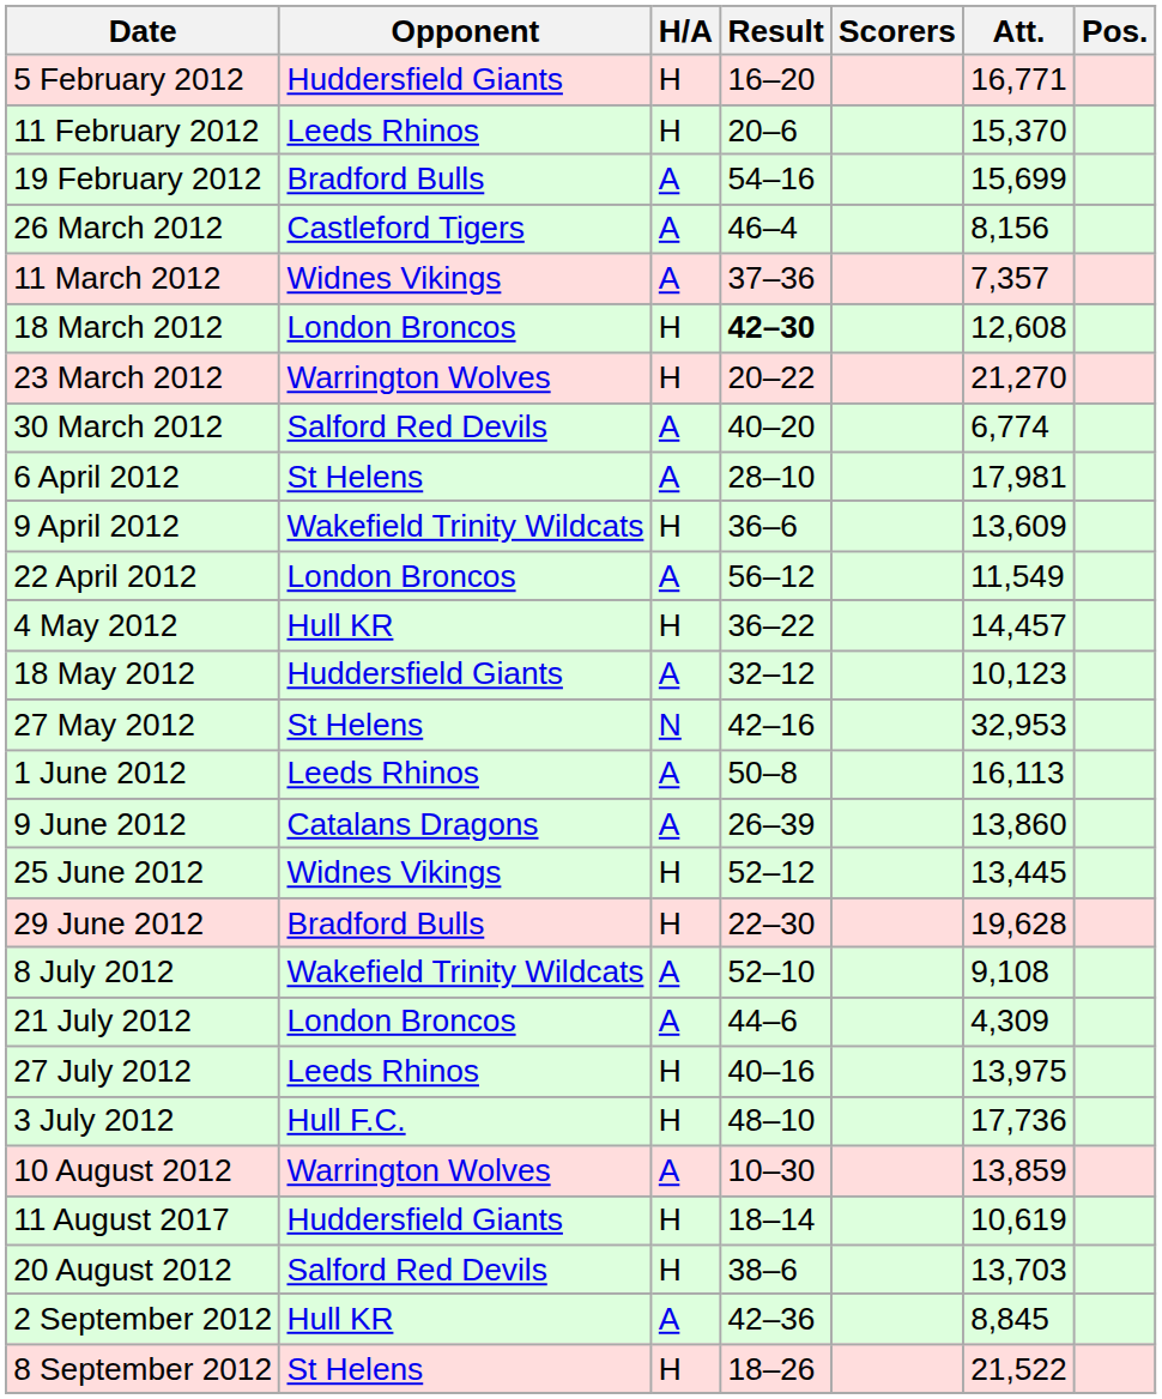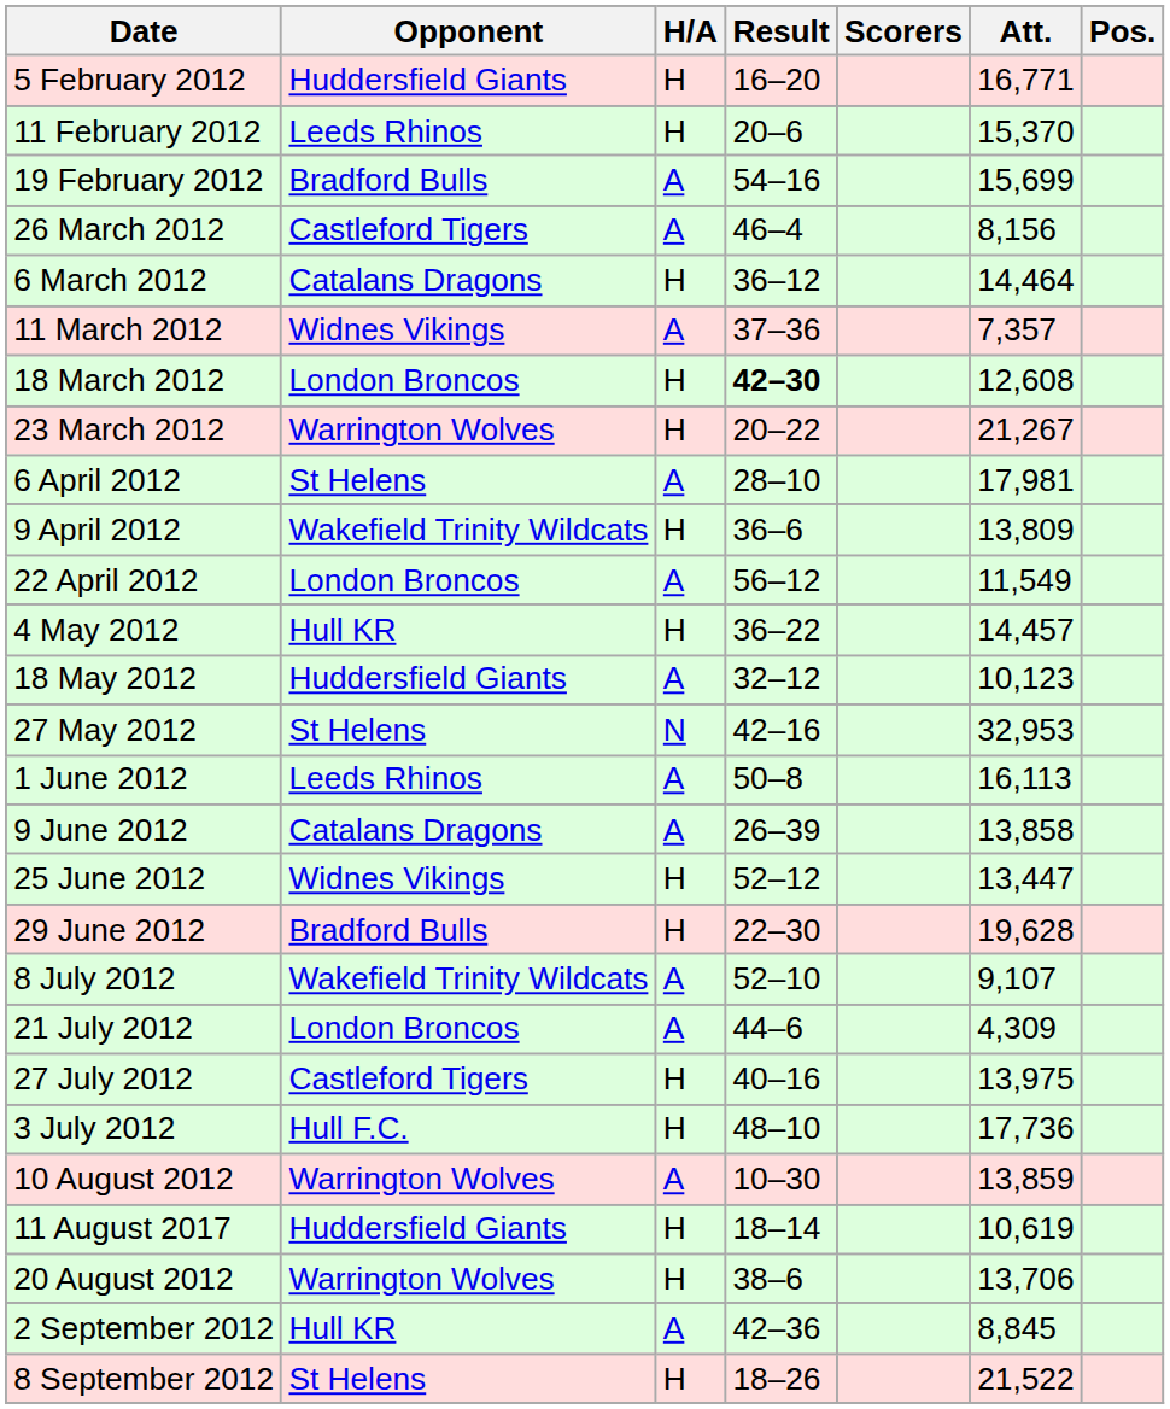+ row: 6 March 2012 | Catalans Dragons | H | 36–12 | 14,464
23 March 2012 | Att.: 21,270 -> 21,267
- row: 30 March 2012 | Salford Red Devils | A | 40–20 | 6,774
9 April 2012 | Att.: 13,609 -> 13,809
9 June 2012 | Att.: 13,860 -> 13,858
25 June 2012 | Att.: 13,445 -> 13,447
8 July 2012 | Att.: 9,108 -> 9,107
27 July 2012 | Opponent: Leeds Rhinos -> Castleford Tigers
20 August 2012 | Opponent: Salford Red Devils -> Warrington Wolves
20 August 2012 | Att.: 13,703 -> 13,706
